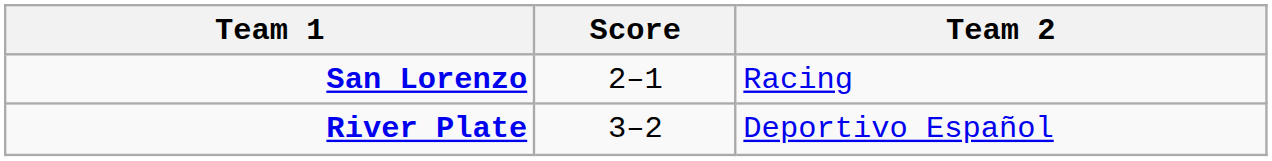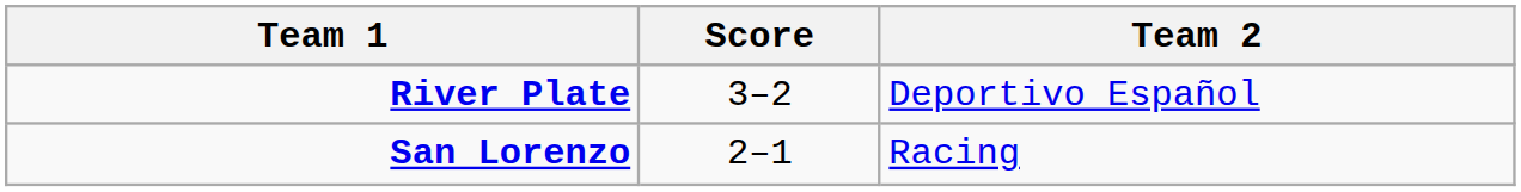rows swapped: River Plate <-> San Lorenzo
